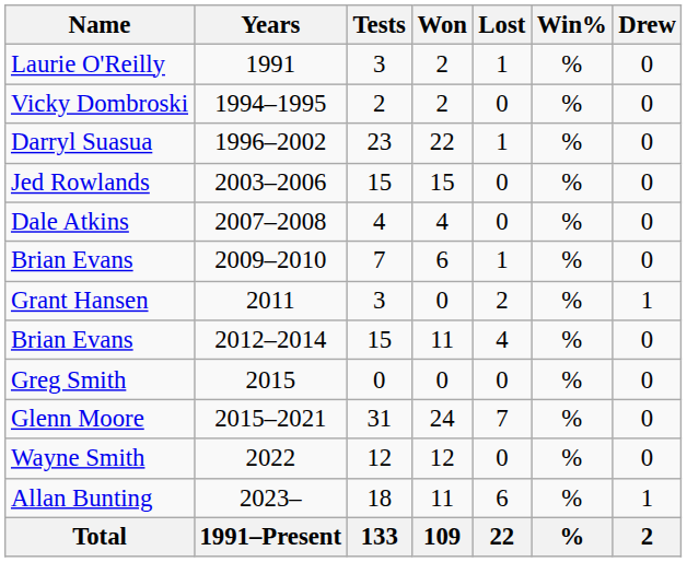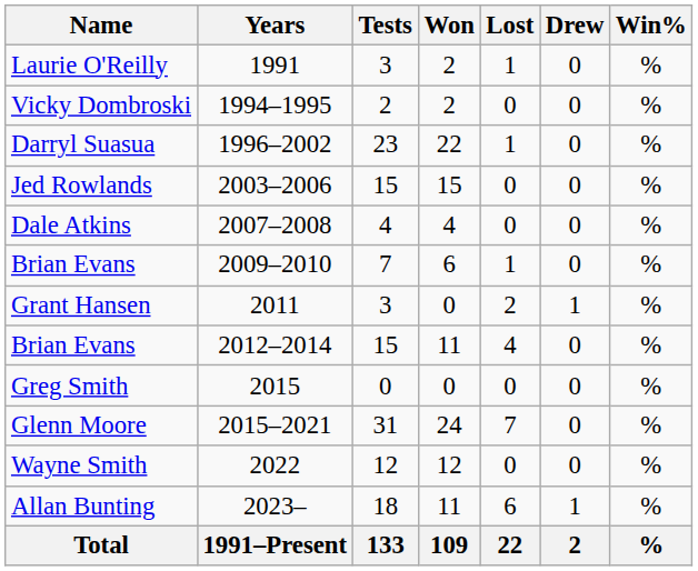columns swapped: Drew <-> Win%
